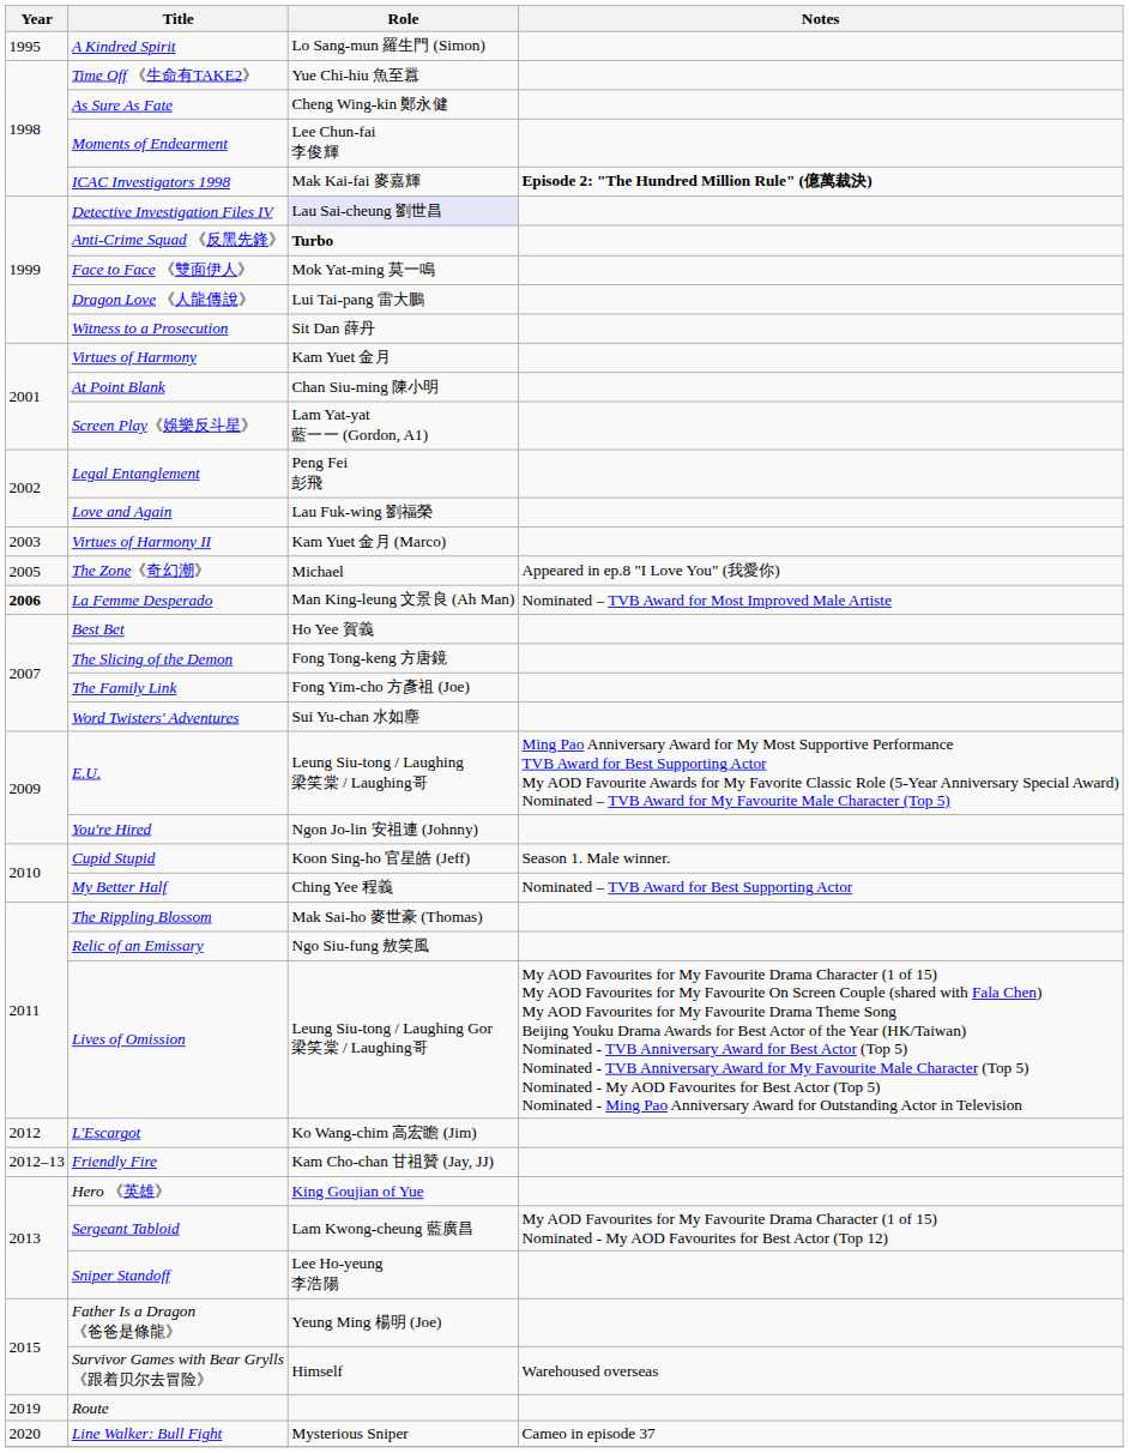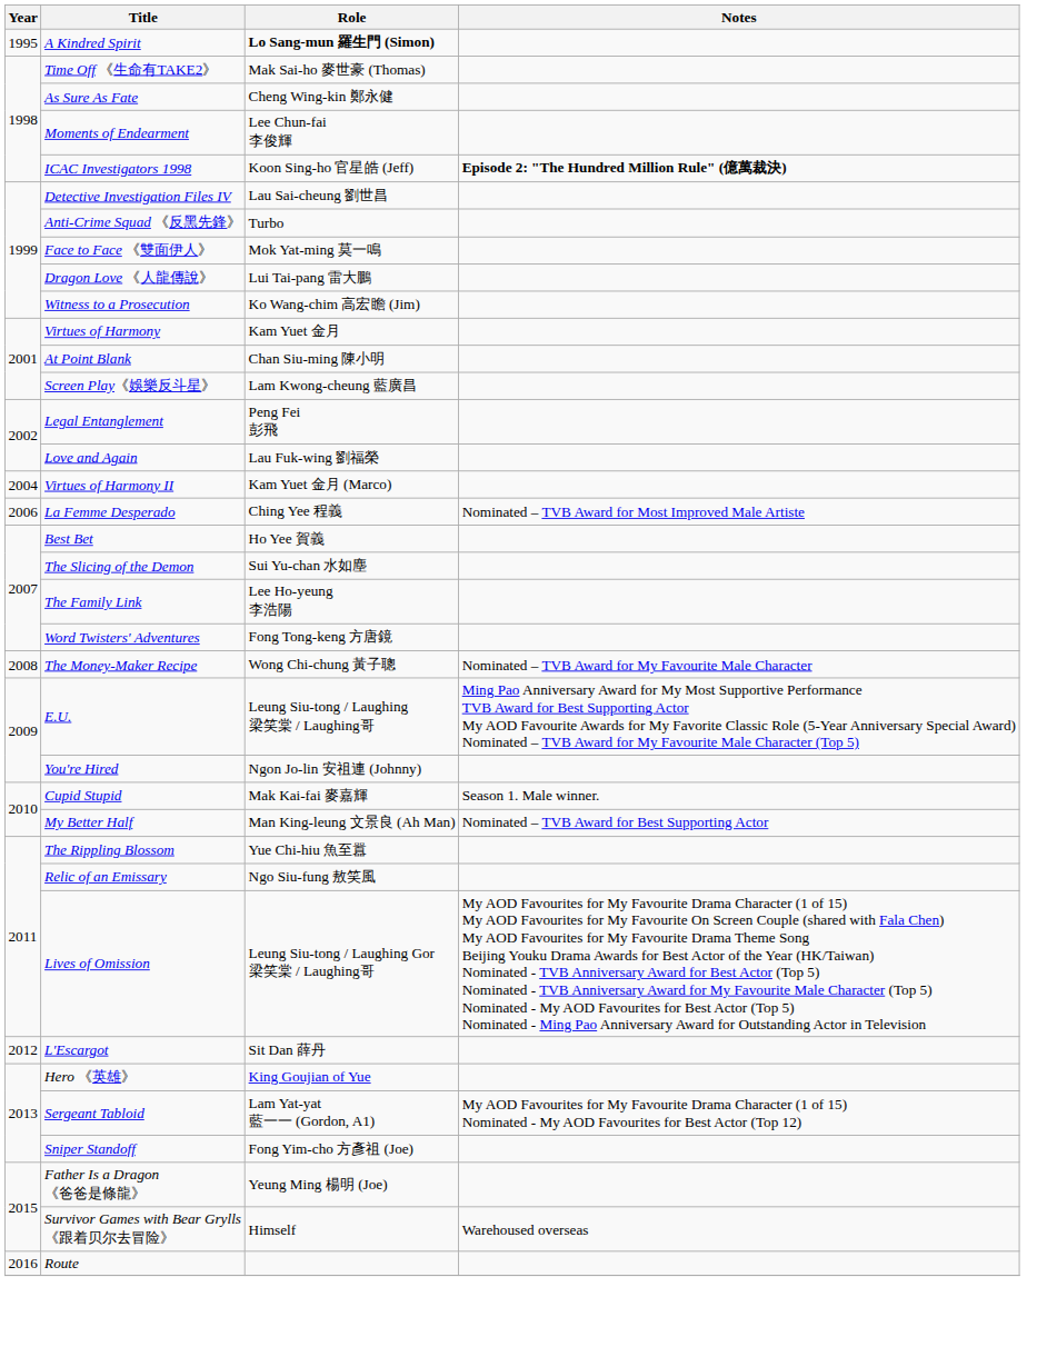A Kindred Spirit | Role: normal -> bold
Time Off 《生命有TAKE2》 | Role: Yue Chi-hiu 魚至囂 -> Mak Sai-ho 麥世豪 (Thomas)
ICAC Investigators 1998 | Role: Mak Kai-fai 麥嘉輝 -> Koon Sing-ho 官星皓 (Jeff)
Detective Investigation Files IV | Role: lavender background -> no background
Anti-Crime Squad 《反黑先鋒》 | Role: bold -> normal
Witness to a Prosecution | Role: Sit Dan 薛丹 -> Ko Wang-chim 高宏瞻 (Jim)
Screen Play《娛樂反斗星》 | Role: Lam Yat-yat 藍一一 (Gordon, A1) -> Lam Kwong-cheung 藍廣昌
Virtues of Harmony II | Year: 2003 -> 2004
- row: 2005 | The Zone《奇幻潮》 | Michael | Appeared in ep.8 "I Love You" (我愛你)
La Femme Desperado | Year: bold -> normal
La Femme Desperado | Role: Man King-leung 文景良 (Ah Man) -> Ching Yee 程義
The Slicing of the Demon | Role: Fong Tong-keng 方唐鏡 -> Sui Yu-chan 水如塵
The Family Link | Role: Fong Yim-cho 方彥祖 (Joe) -> Lee Ho-yeung 李浩陽
Word Twisters' Adventures | Role: Sui Yu-chan 水如塵 -> Fong Tong-keng 方唐鏡
+ row: 2008 | The Money-Maker Recipe | Wong Chi-chung 黃子聰 | Nominated – TVB Award for My Favourite Male Character
Cupid Stupid | Role: Koon Sing-ho 官星皓 (Jeff) -> Mak Kai-fai 麥嘉輝
My Better Half | Role: Ching Yee 程義 -> Man King-leung 文景良 (Ah Man)
The Rippling Blossom | Role: Mak Sai-ho 麥世豪 (Thomas) -> Yue Chi-hiu 魚至囂
L'Escargot | Role: Ko Wang-chim 高宏瞻 (Jim) -> Sit Dan 薛丹
- row: 2012–13 | Friendly Fire | Kam Cho-chan 甘祖贊 (Jay, JJ)
Sergeant Tabloid | Role: Lam Kwong-cheung 藍廣昌 -> Lam Yat-yat 藍一一 (Gordon, A1)
Sniper Standoff | Role: Lee Ho-yeung 李浩陽 -> Fong Yim-cho 方彥祖 (Joe)
Route | Year: 2019 -> 2016
- row: 2020 | Line Walker: Bull Fight | Mysterious Sniper | Cameo in episode 37
